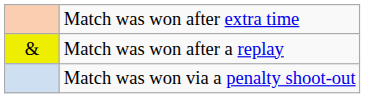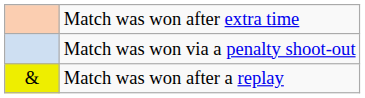rows swapped: Match was won via a penalty shoot-out <-> Match was won after a replay
